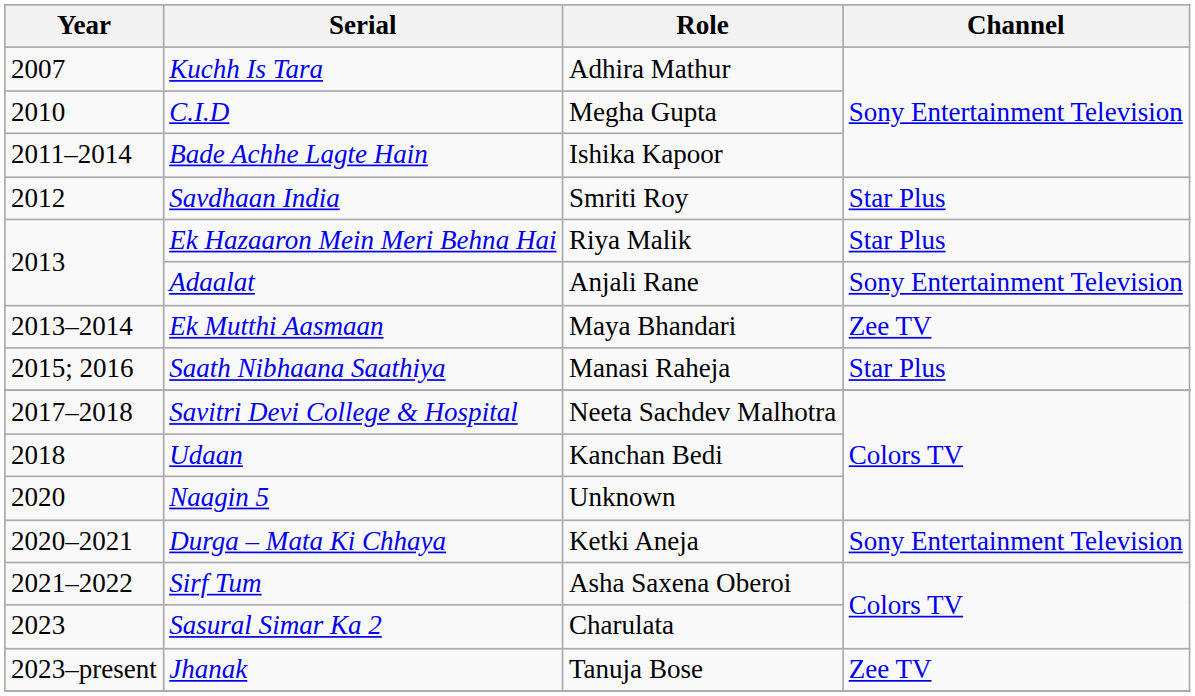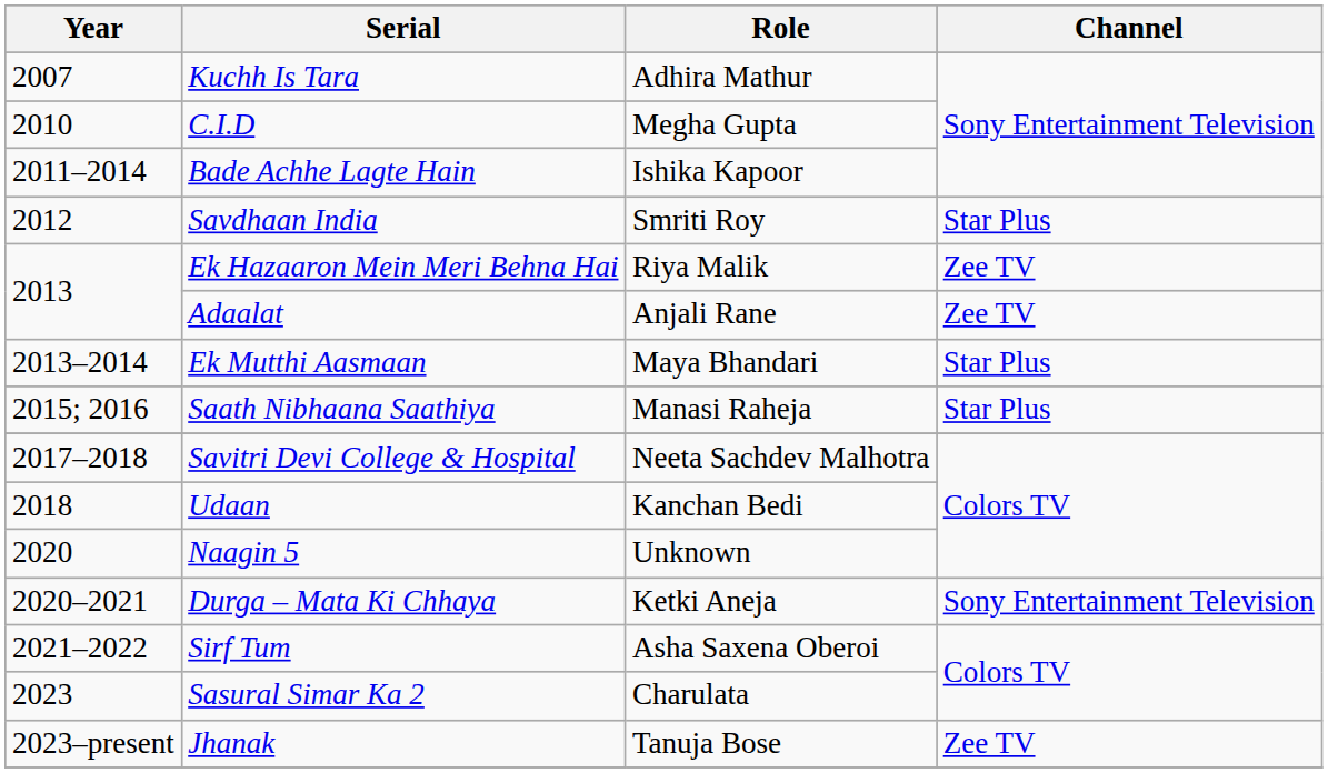Ek Hazaaron Mein Meri Behna Hai | Channel: Star Plus -> Zee TV
Adaalat | Channel: Sony Entertainment Television -> Zee TV
Ek Mutthi Aasmaan | Channel: Zee TV -> Star Plus
